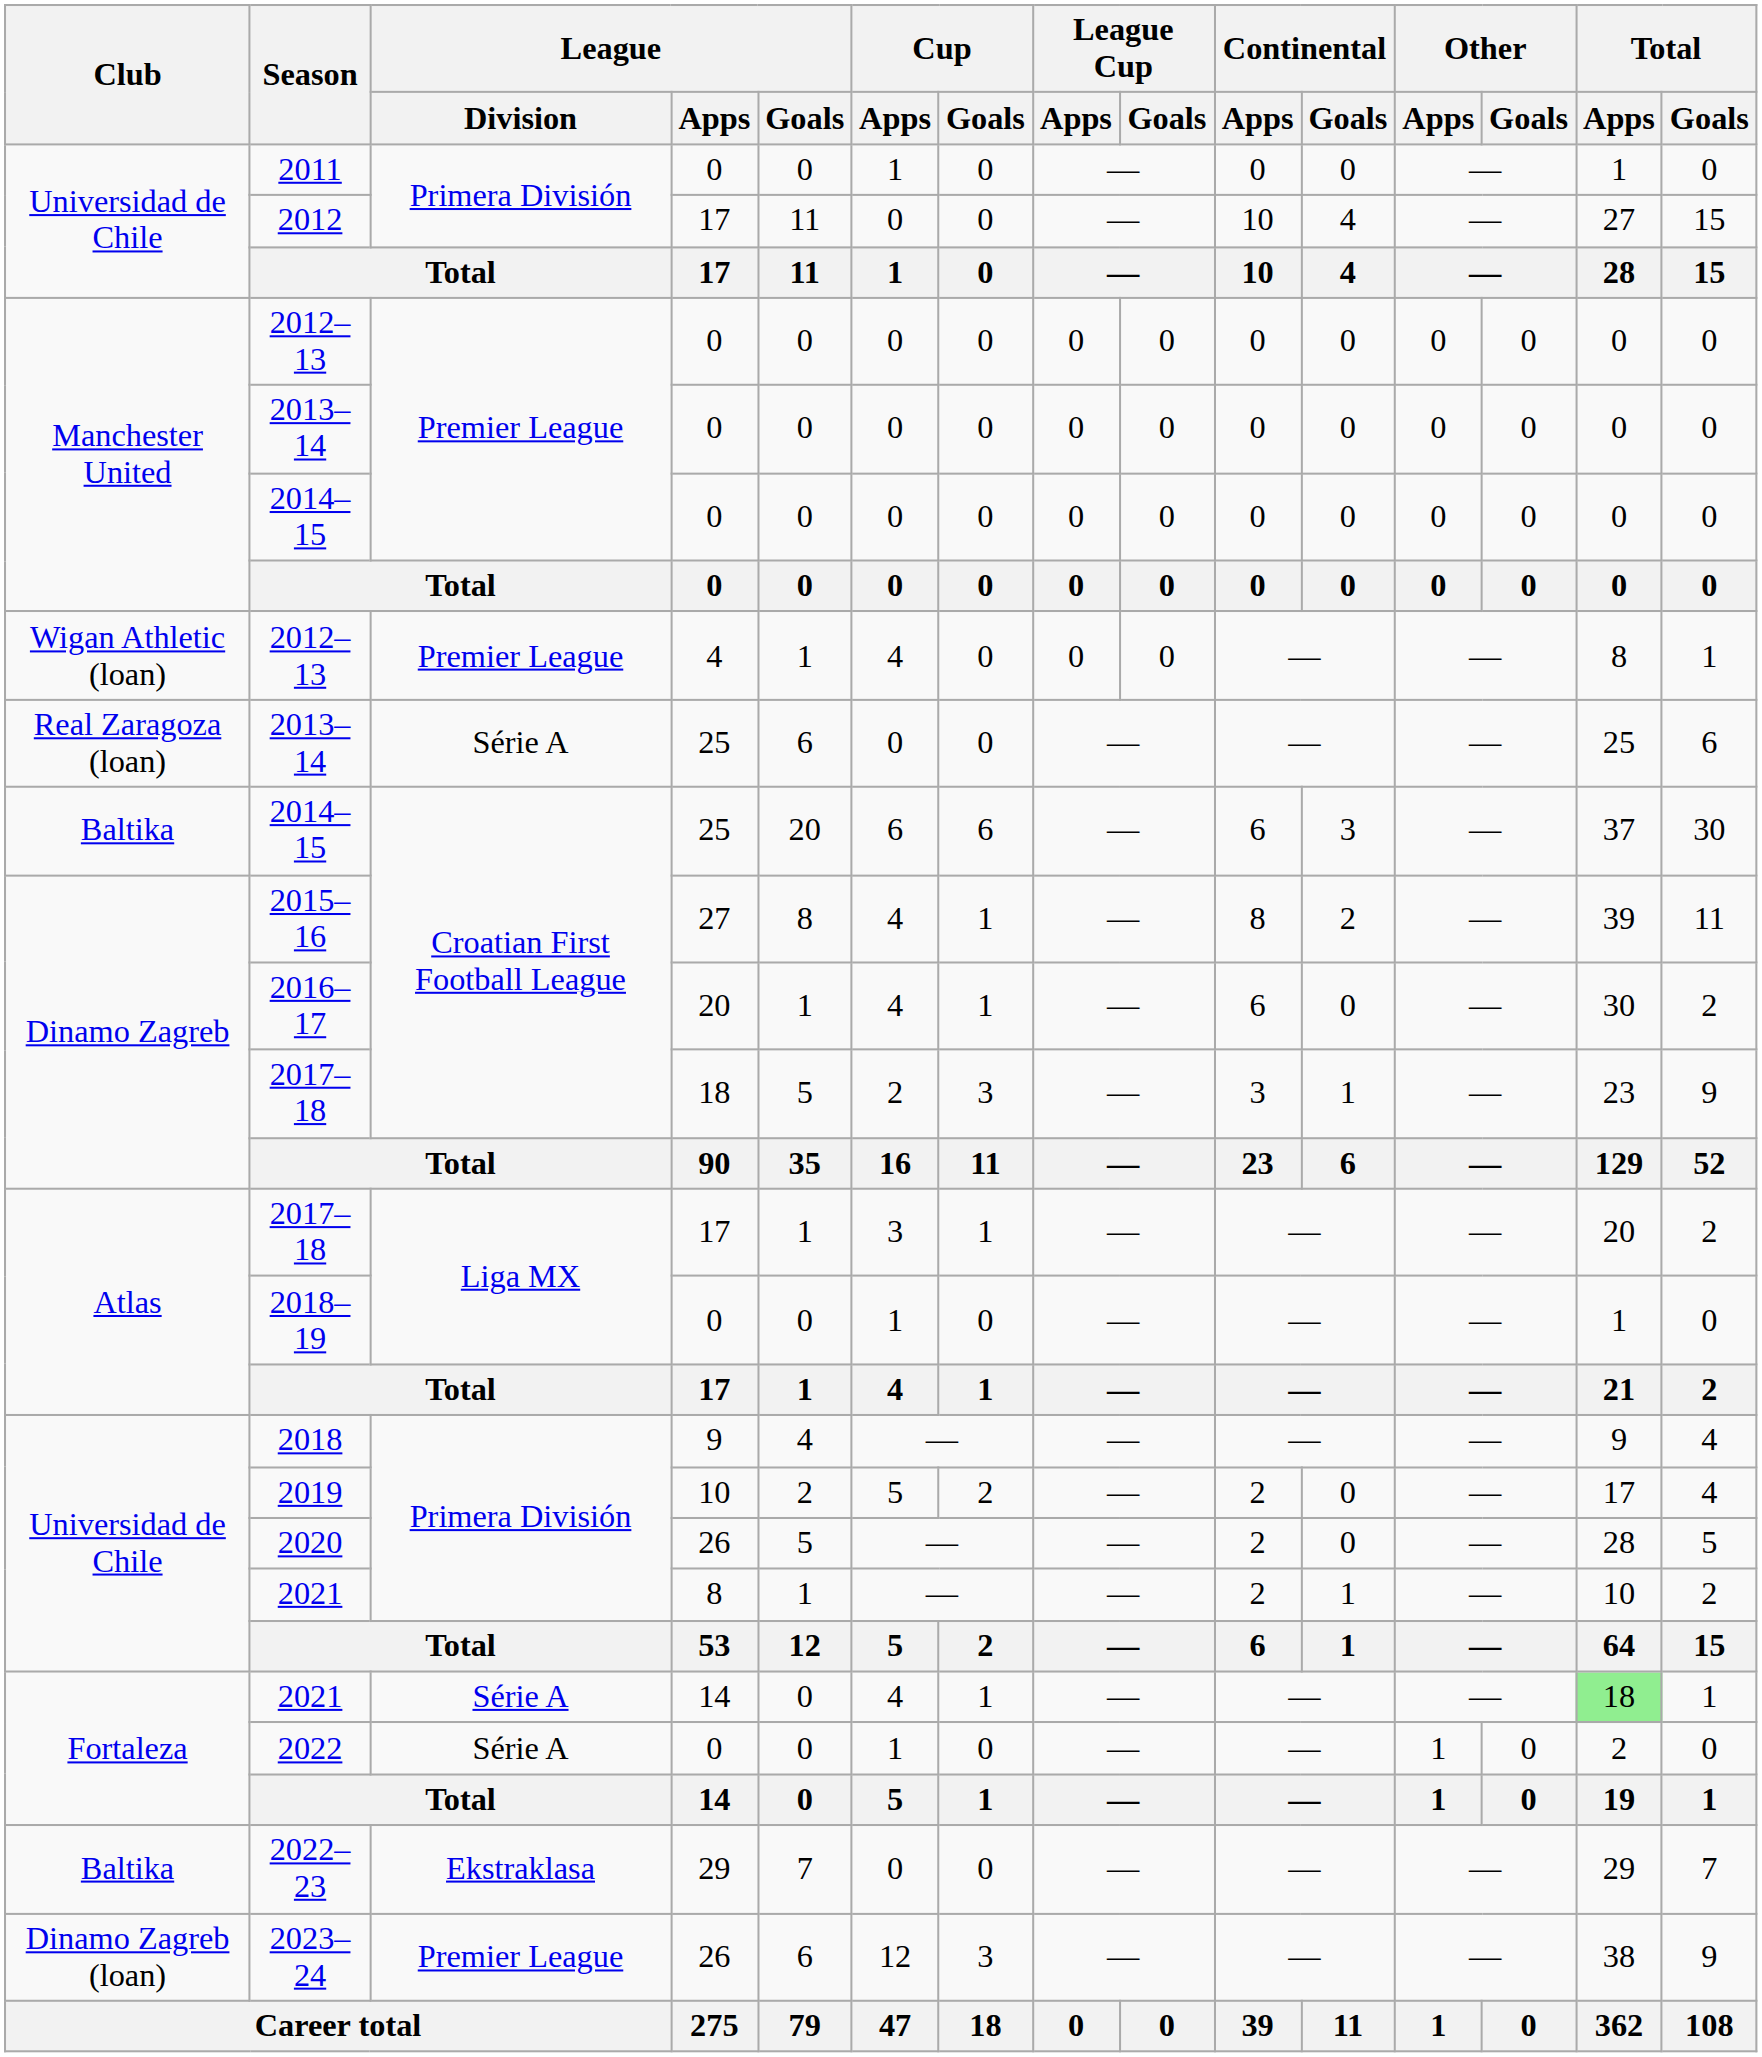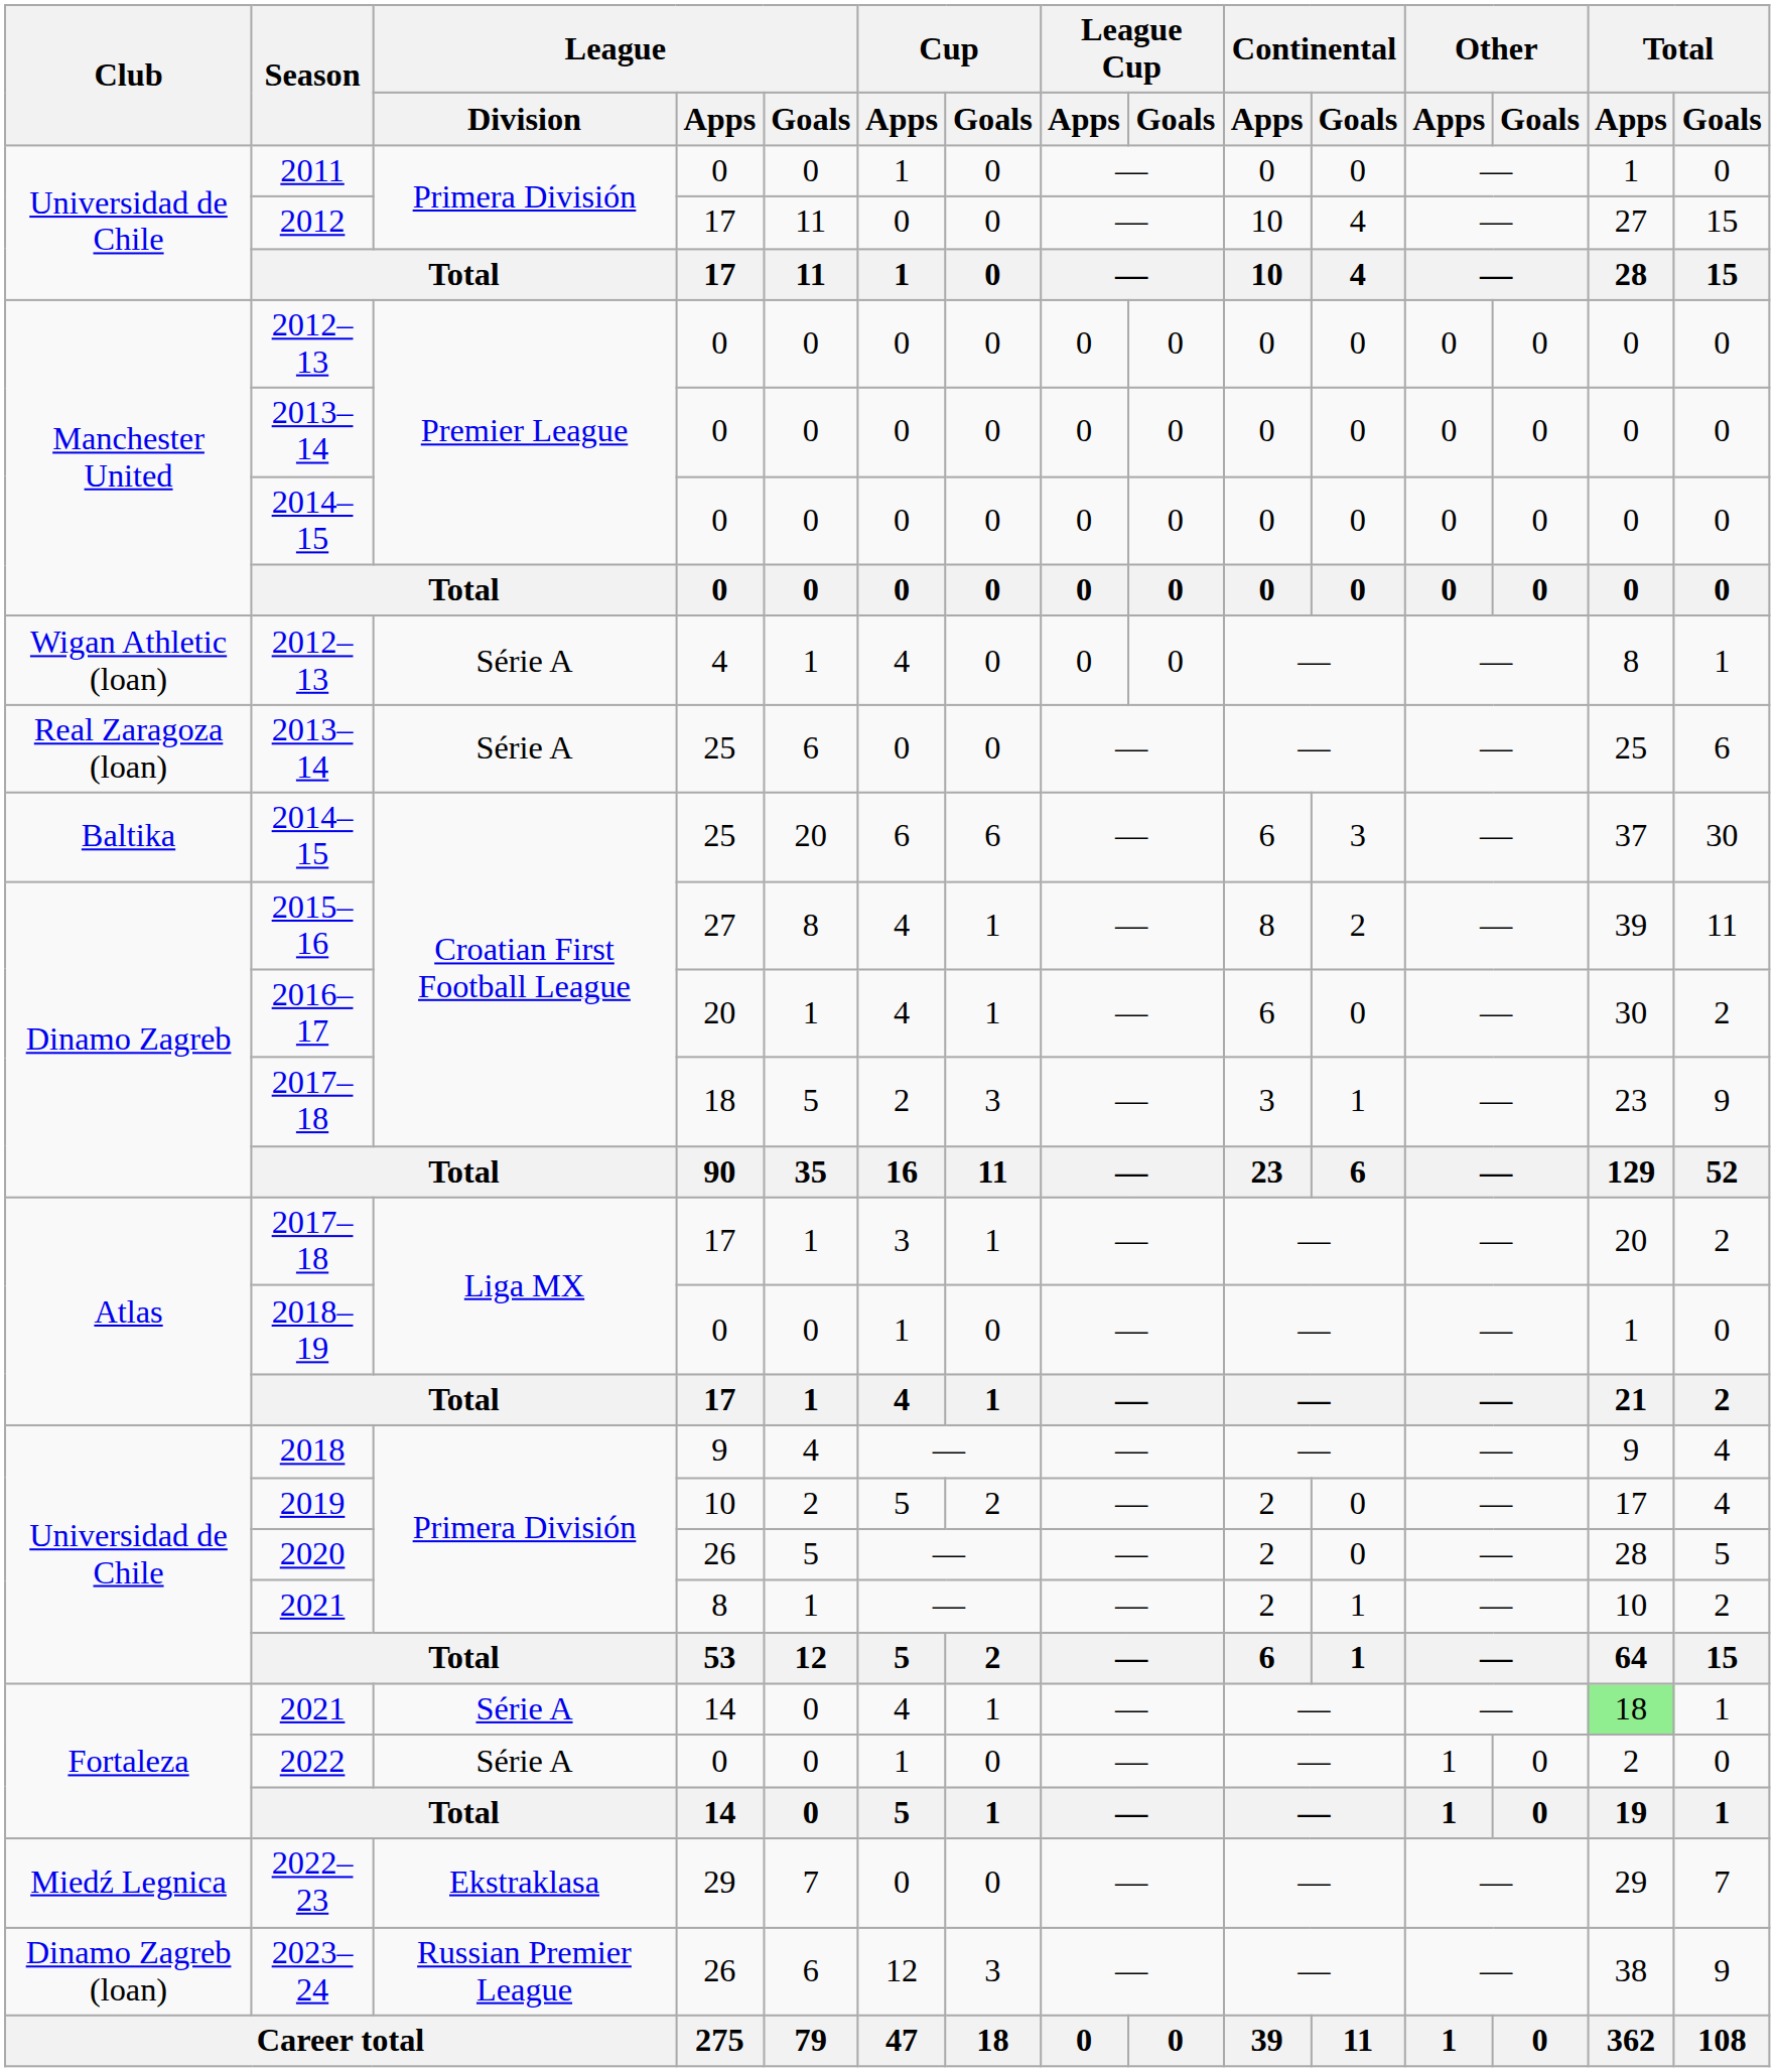2012–13 / 4 | League / Division: Premier League -> Série A
2022–23 | Club: Baltika -> Miedź Legnica
2023–24 | League / Division: Premier League -> Russian Premier League
